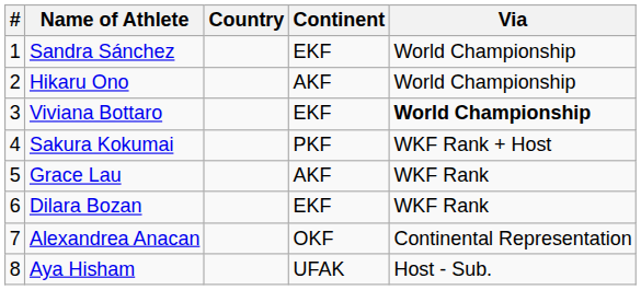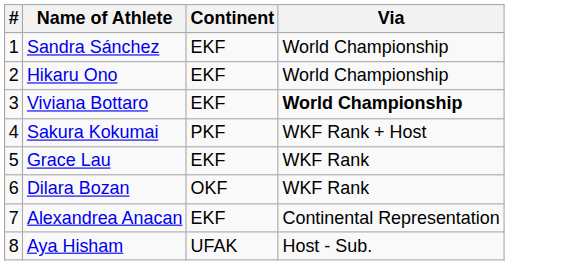- column: Country
Hikaru Ono | Continent: AKF -> EKF
Grace Lau | Continent: AKF -> EKF
Dilara Bozan | Continent: EKF -> OKF
Alexandrea Anacan | Continent: OKF -> EKF
